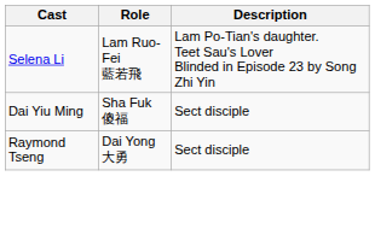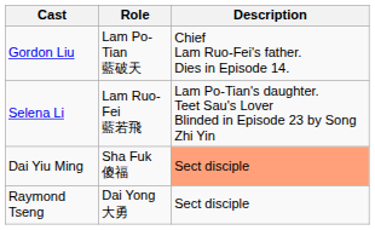+ row: Gordon Liu | Lam Po-Tian 藍破天 | Chief Lam Ruo-Fei's father. Dies in Episode 14.
Dai Yiu Ming | Description: no background -> lightsalmon background
